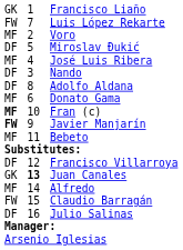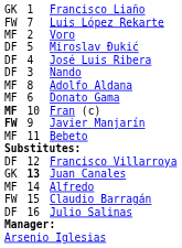José Luis Ribera | column 1: MF -> DF
Adolfo Aldana | column 1: DF -> MF
